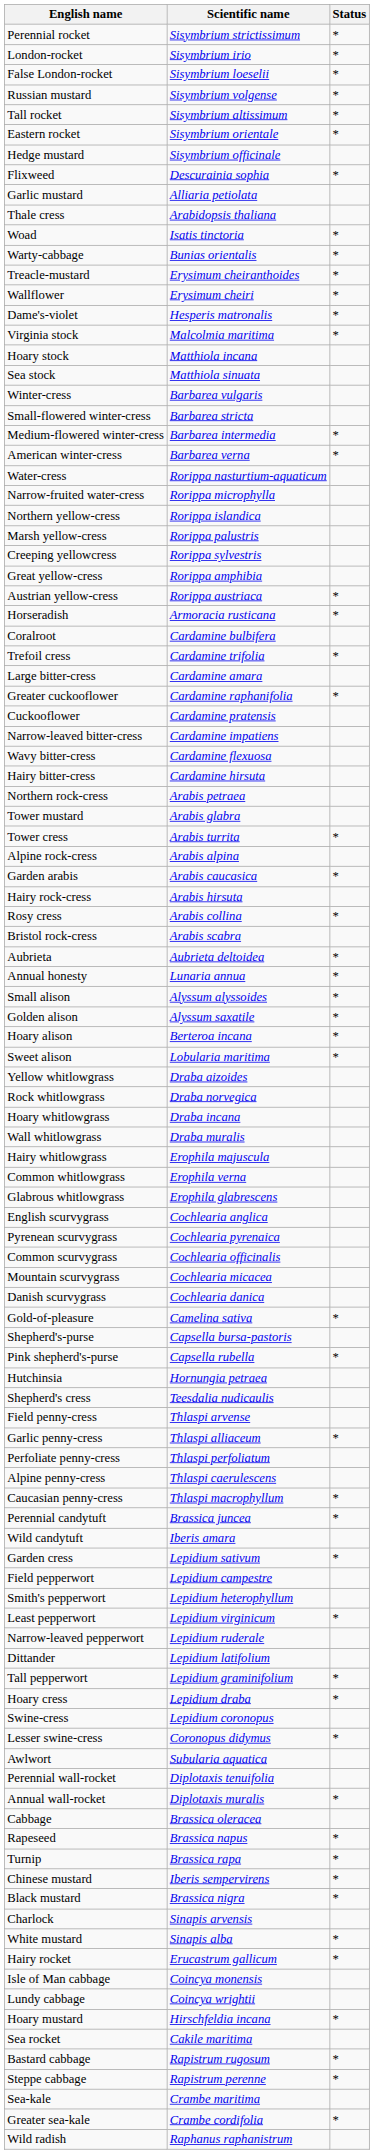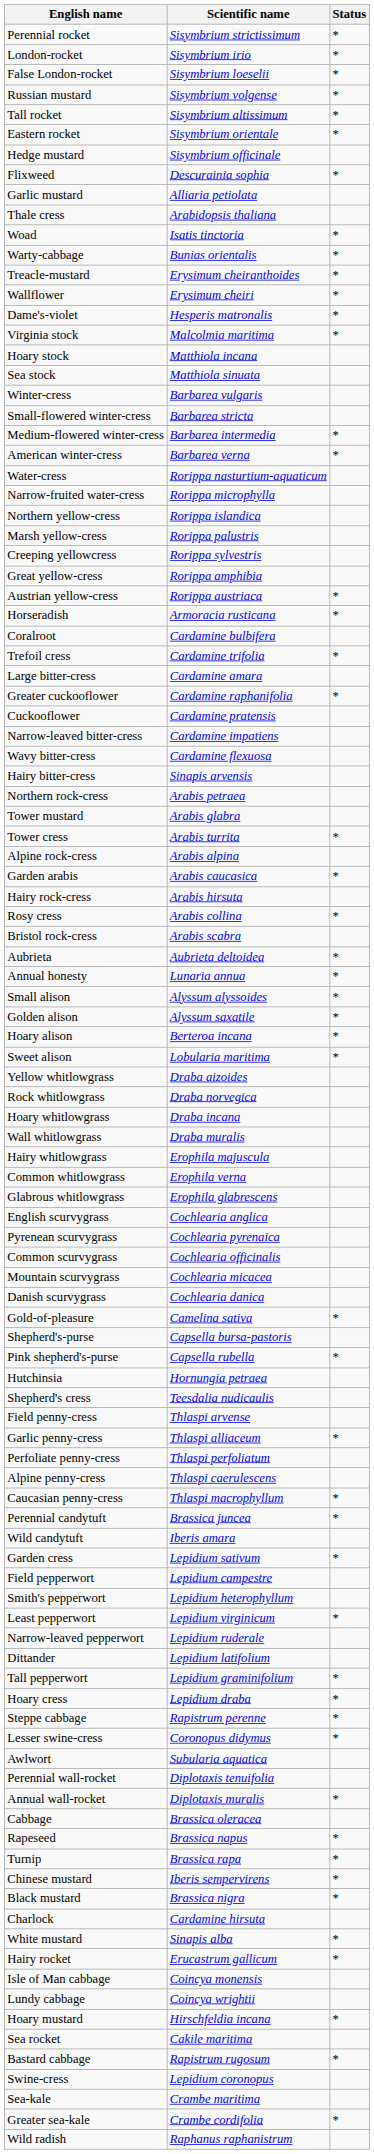Hairy bitter-cress | Scientific name: Cardamine hirsuta -> Sinapis arvensis
rows swapped: Swine-cress <-> Steppe cabbage
Charlock | Scientific name: Sinapis arvensis -> Cardamine hirsuta
